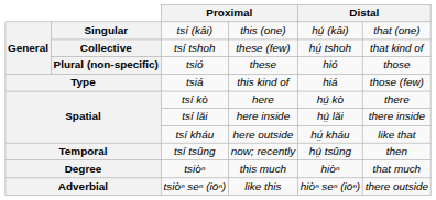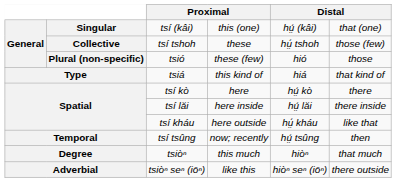tsí tshoh | column 4: these (few) -> these
tsí tshoh | column 6: that kind of -> those (few)
tsió | column 4: these -> these (few)
tsiá | column 6: those (few) -> that kind of
